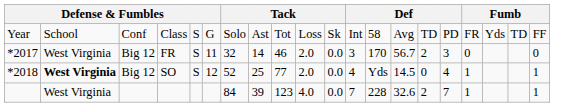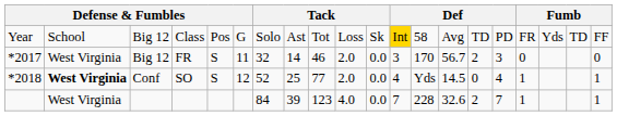Class | column 3: Conf -> Big 12
Class | column 5: S -> Pos
Class | column 12: no background -> gold background
SO | column 3: Big 12 -> Conf
